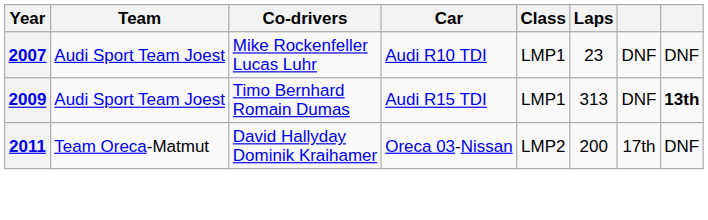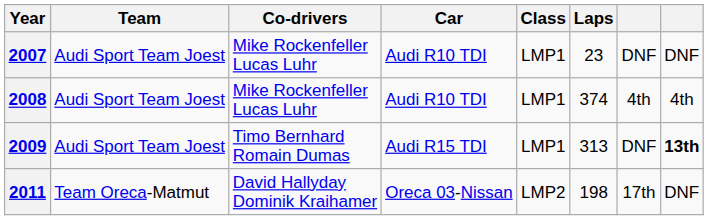+ row: 2008 | Audi Sport Team Joest | Mike Rockenfeller Lucas Luhr | Audi R10 TDI | LMP1 | 374 | 4th | 4th
2011 | Laps: 200 -> 198
